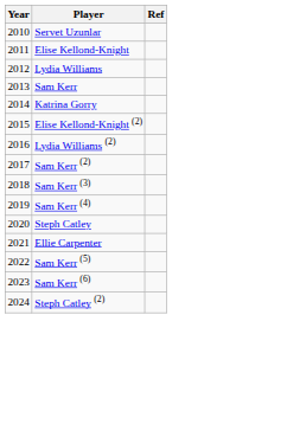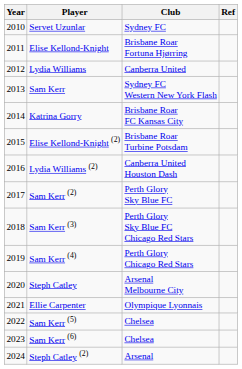+ column: Club | Sydney FC | Brisbane Roar Fortuna Hjørring | Canberra United | Sydney FC Western New York Flash | Brisbane Roar FC Kansas City | Brisbane Roar Turbine Potsdam | Canberra United Houston Dash | Perth Glory Sky Blue FC | Perth Glory Sky Blue FC Chicago Red Stars | Perth Glory Chicago Red Stars | Arsenal Melbourne City | Olympique Lyonnais | Chelsea | Chelsea | Arsenal
